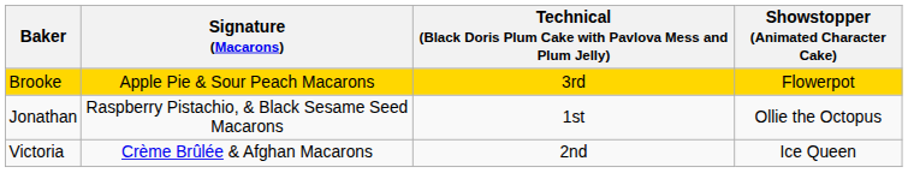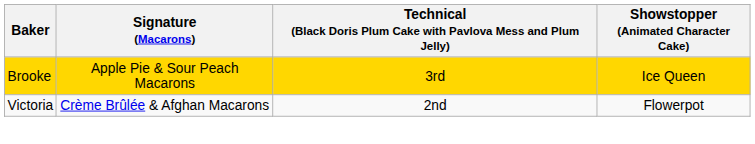Brooke | Showstopper (Animated Character Cake): Flowerpot -> Ice Queen
- row: Jonathan | Raspberry Pistachio, & Black Sesame Seed Macarons | 1st | Ollie the Octopus
Victoria | Showstopper (Animated Character Cake): Ice Queen -> Flowerpot
